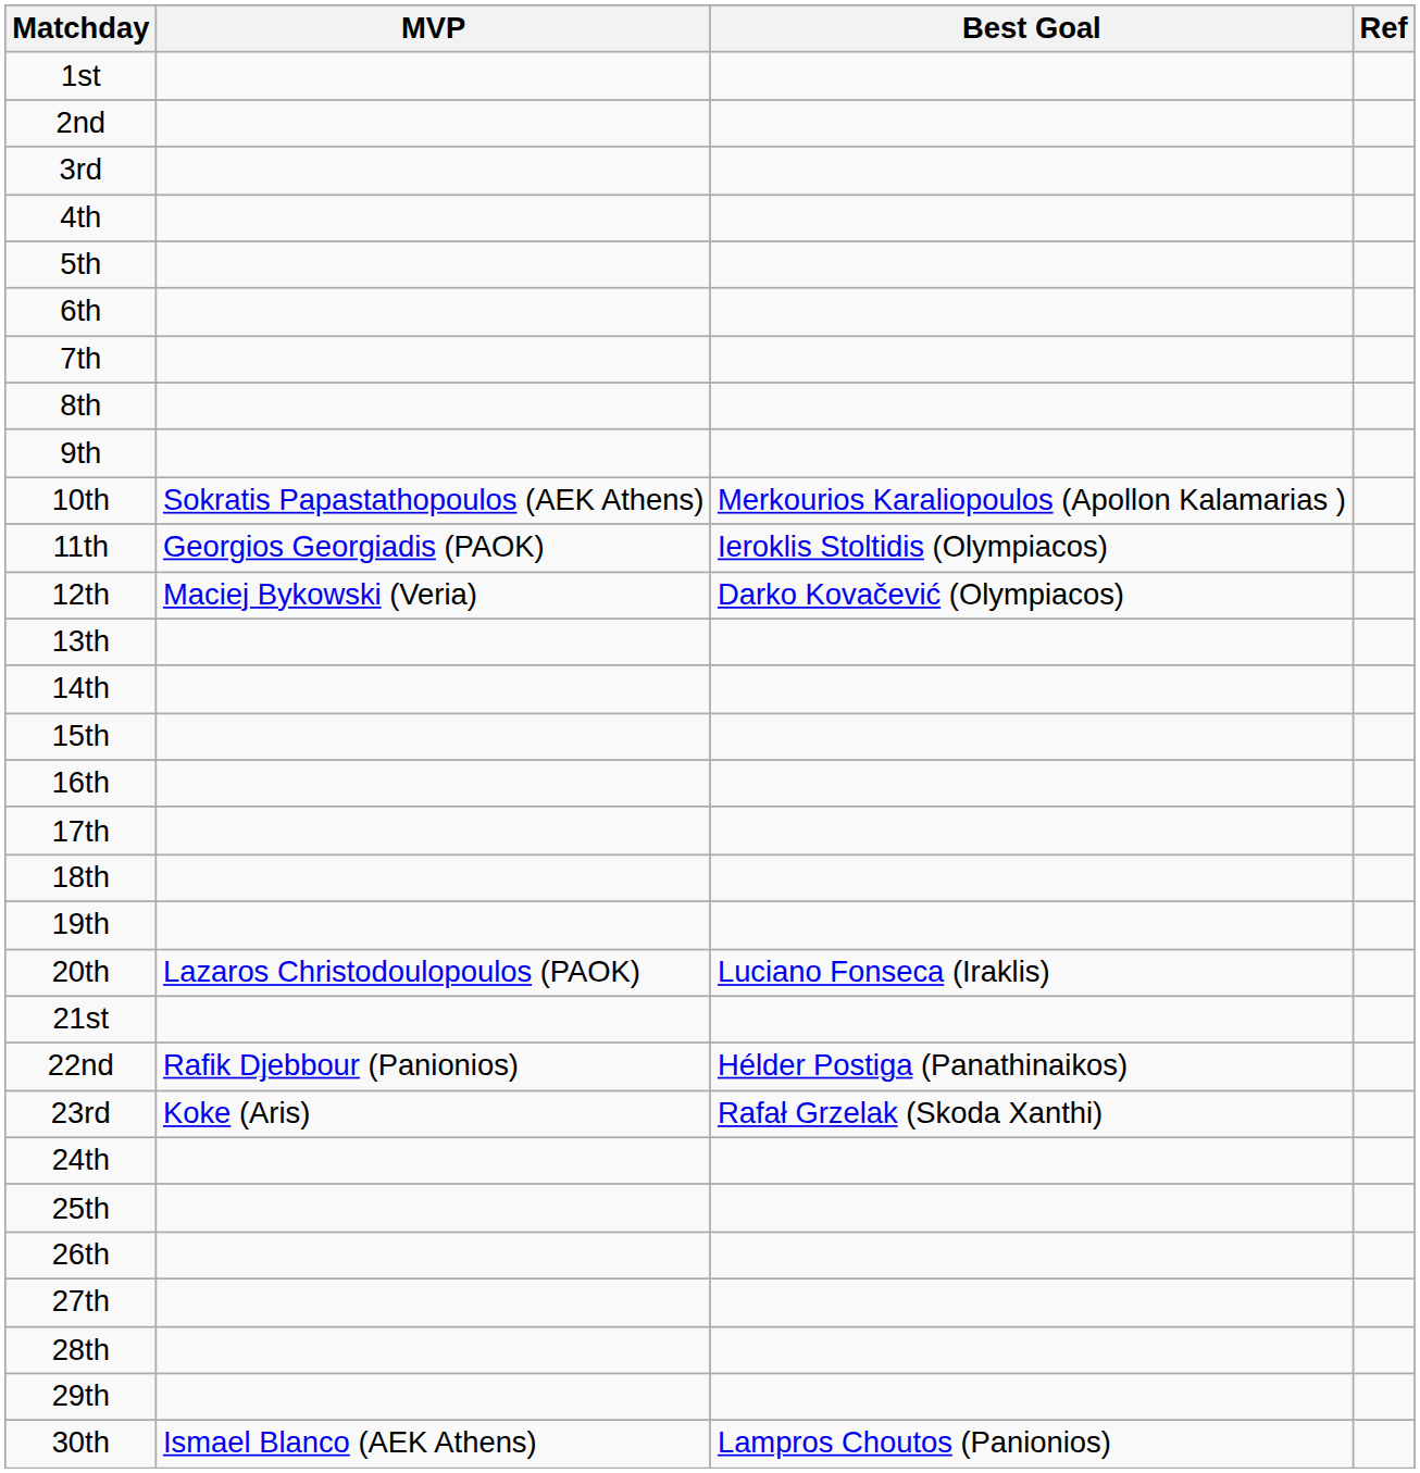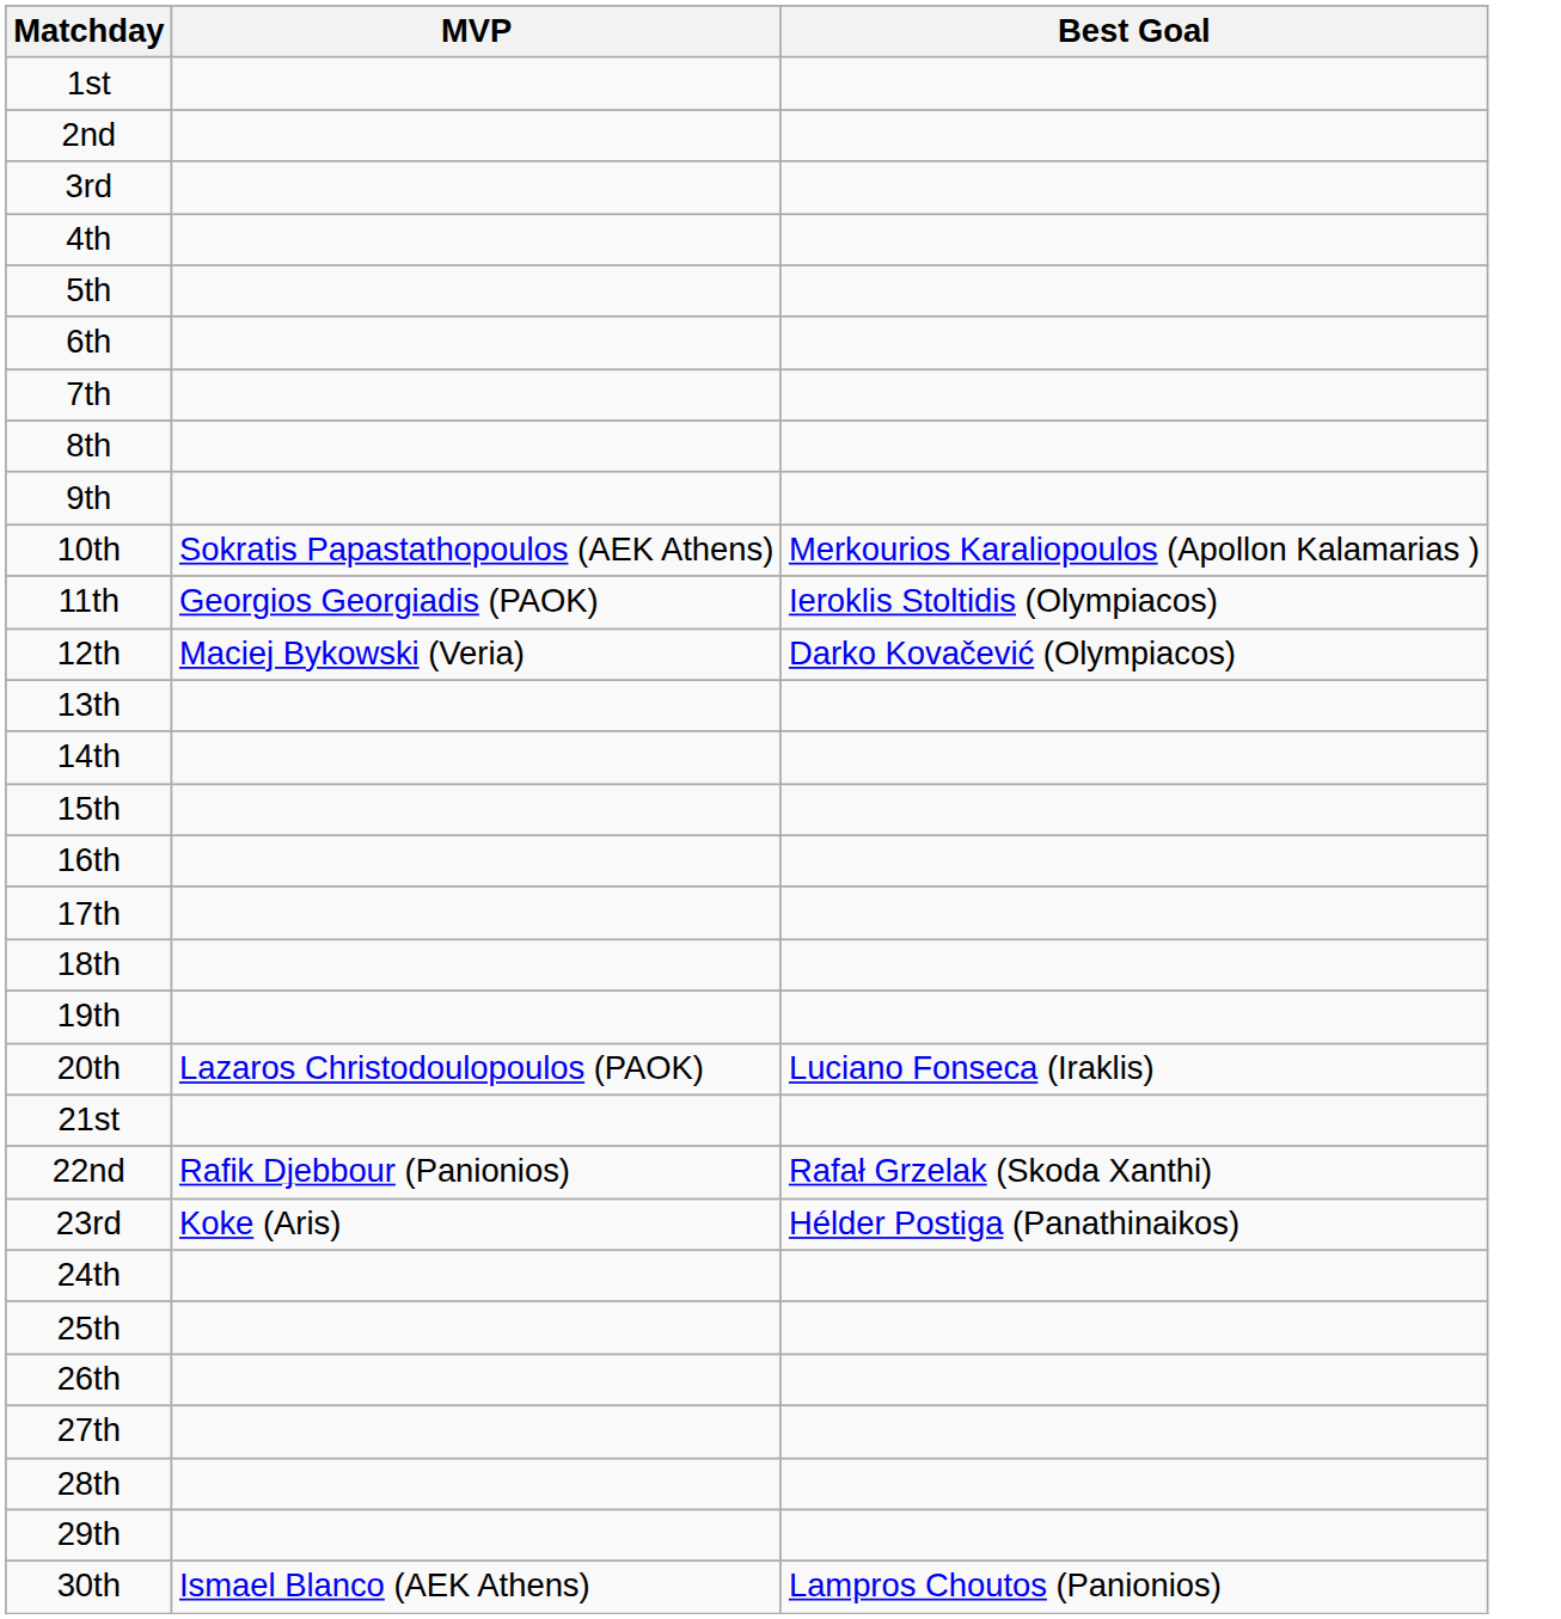- column: Ref
22nd | Best Goal: Hélder Postiga (Panathinaikos) -> Rafał Grzelak (Skoda Xanthi)
23rd | Best Goal: Rafał Grzelak (Skoda Xanthi) -> Hélder Postiga (Panathinaikos)
